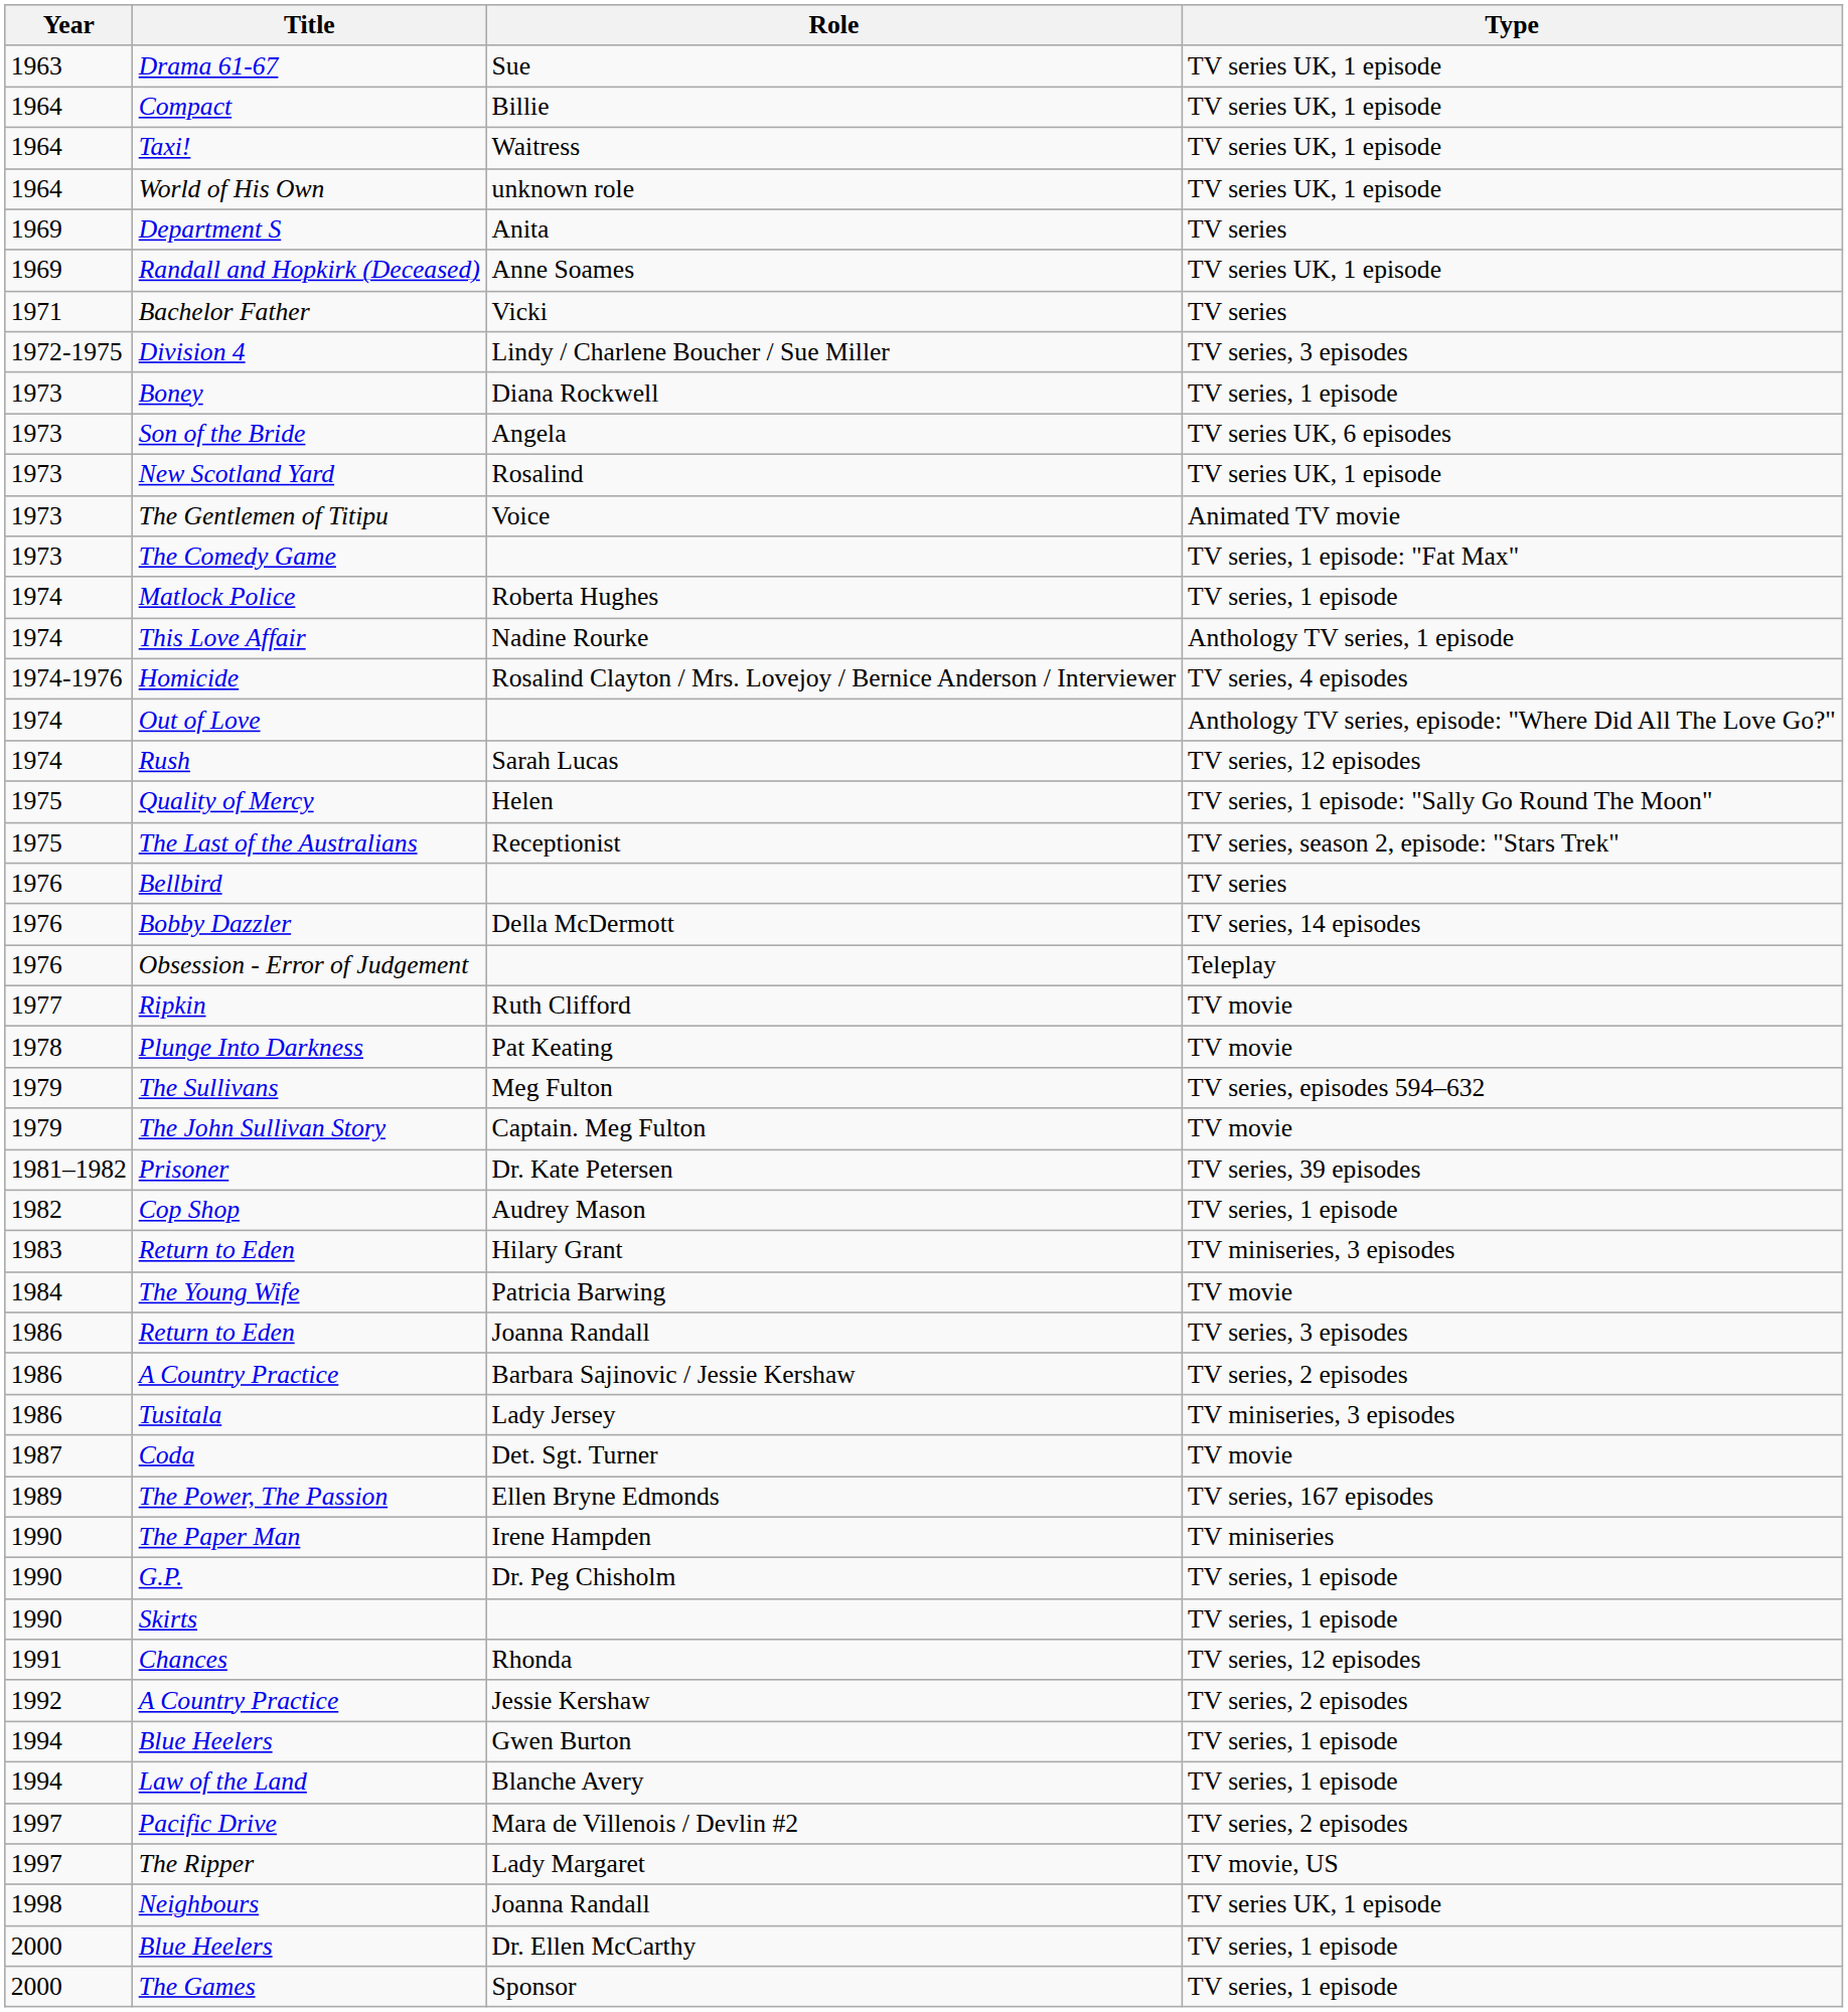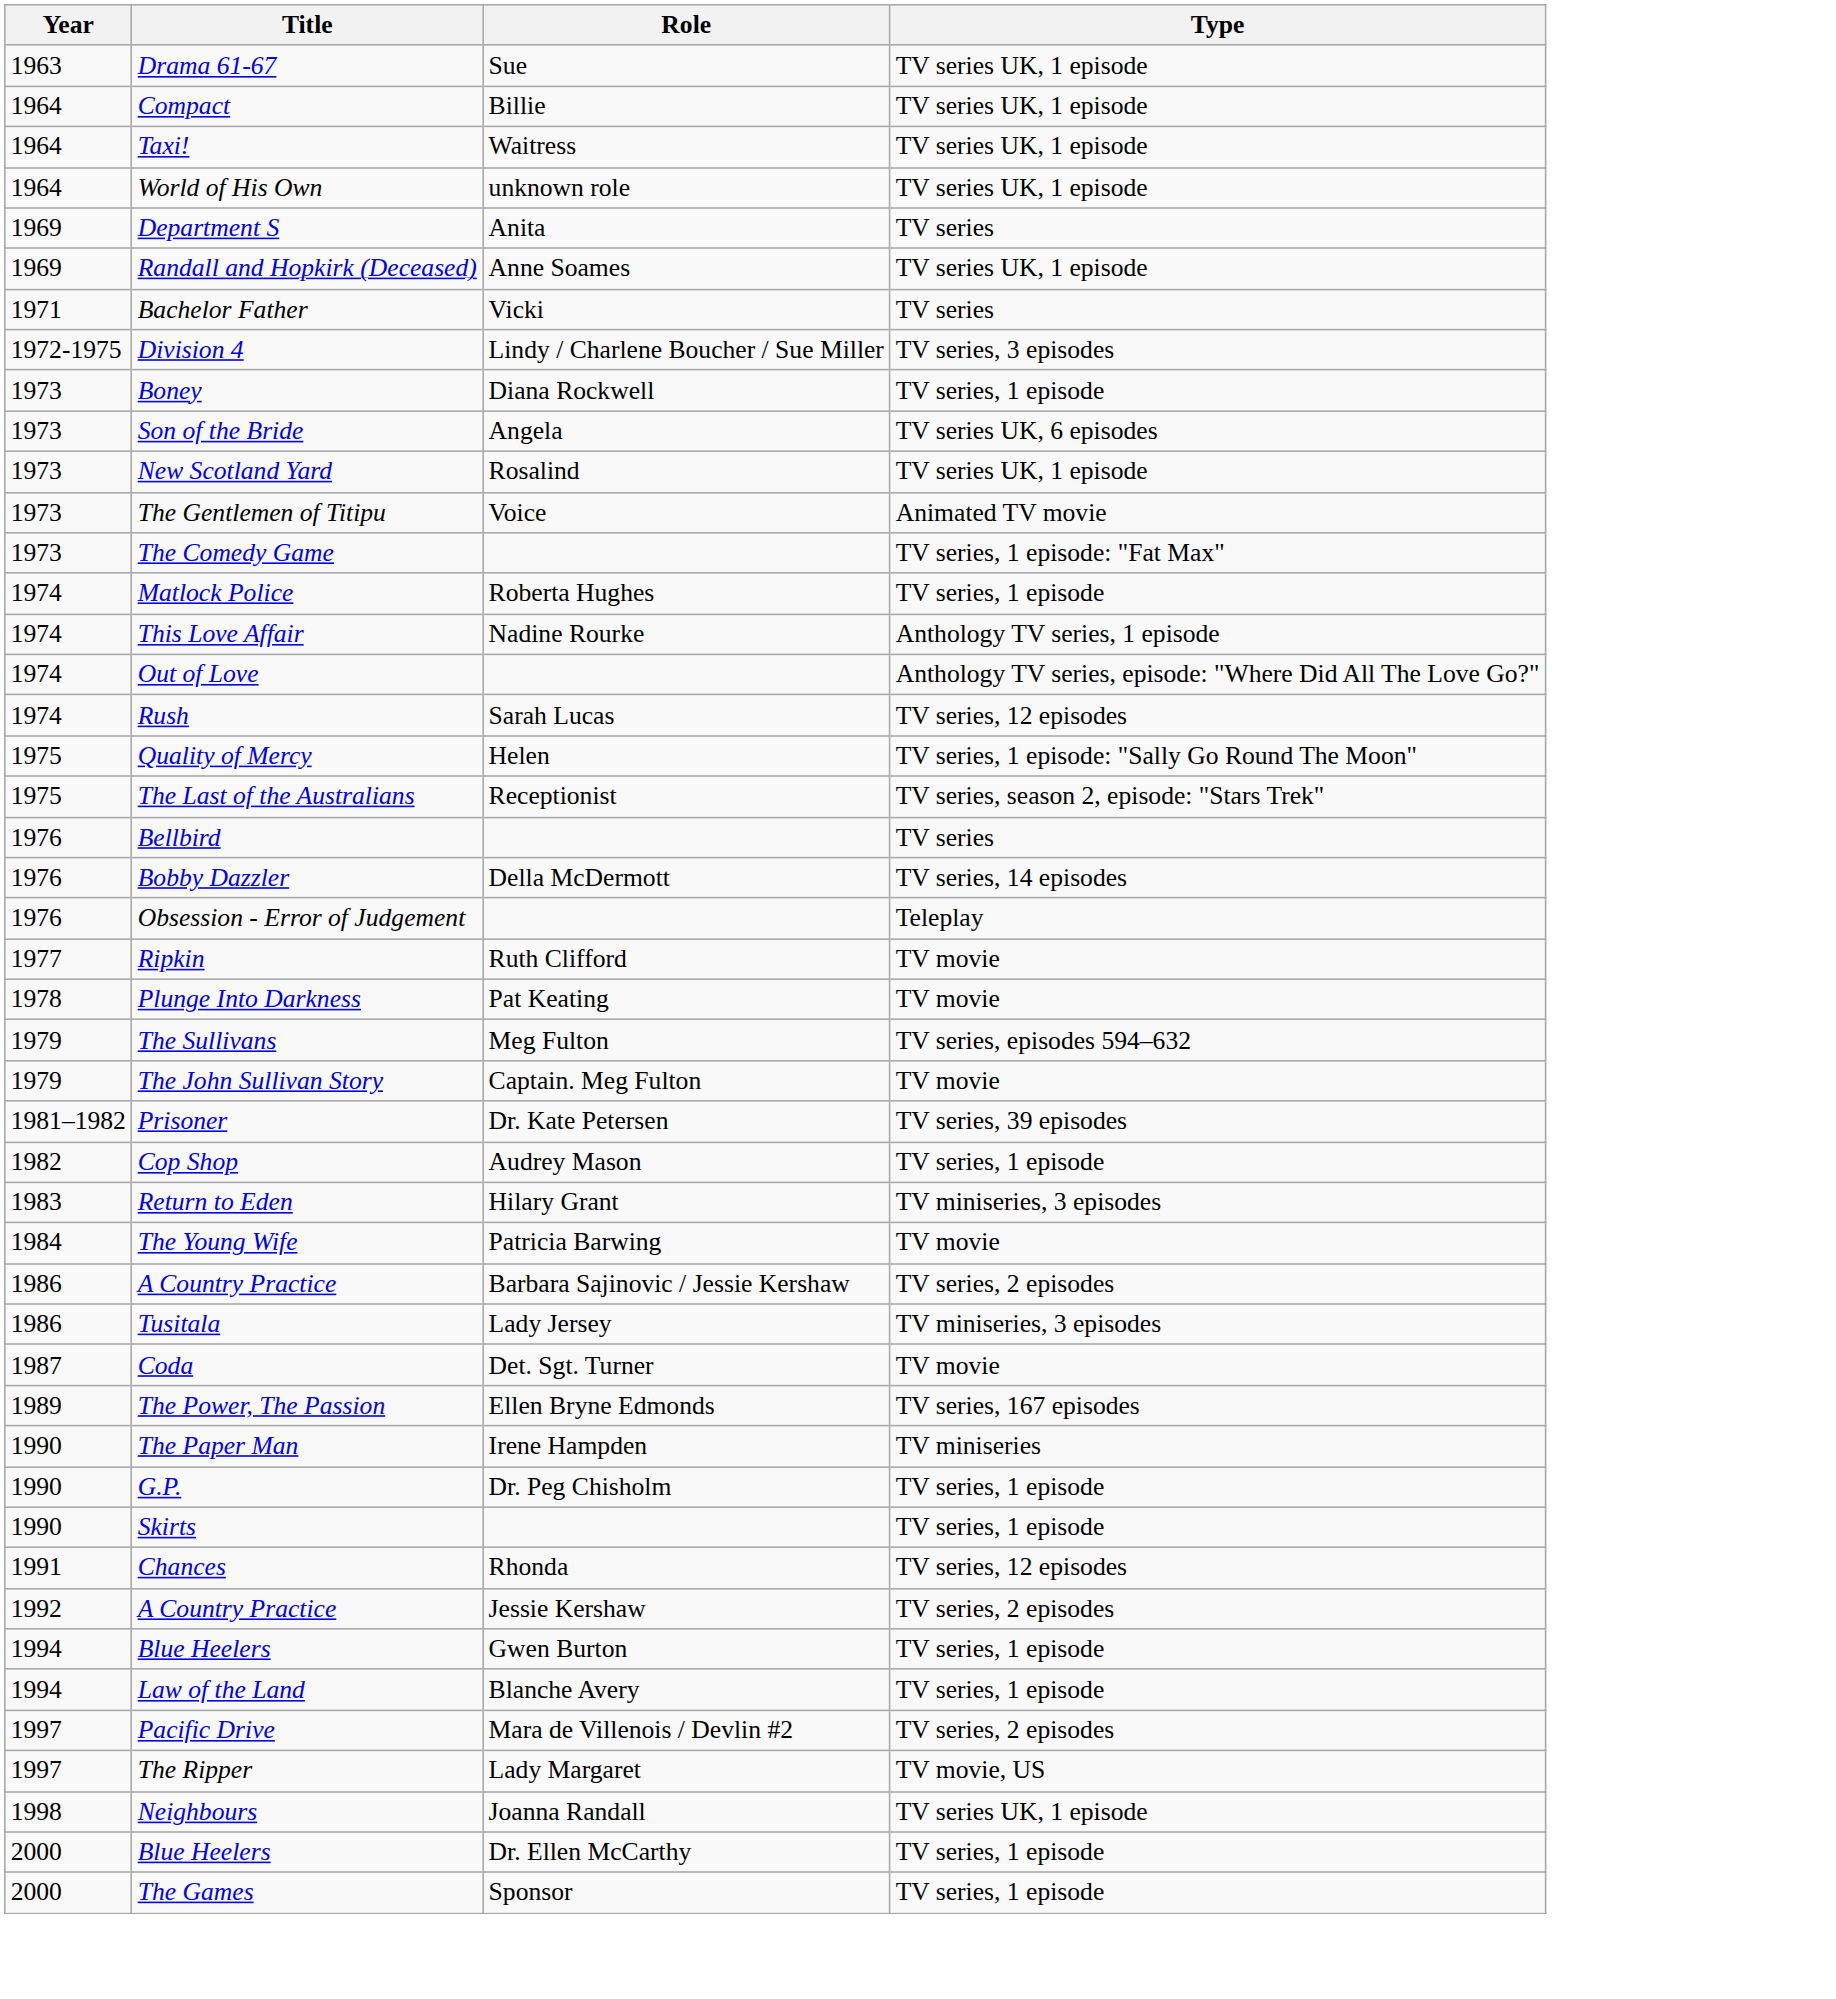- row: 1974-1976 | Homicide | Rosalind Clayton / Mrs. Lovejoy / Bernice Anderson / Interviewer | TV series, 4 episodes
- row: 1986 | Return to Eden | Joanna Randall | TV series, 3 episodes
